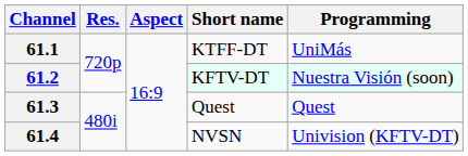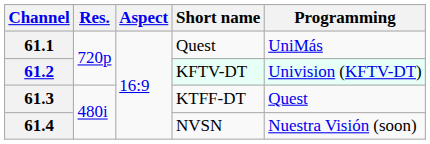61.1 | Short name: KTFF-DT -> Quest
61.2 | Programming: Nuestra Visión (soon) -> Univision (KFTV-DT)
61.3 | Short name: Quest -> KTFF-DT
61.4 | Programming: Univision (KFTV-DT) -> Nuestra Visión (soon)
